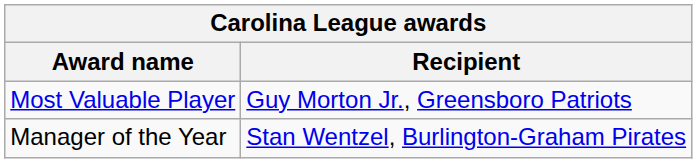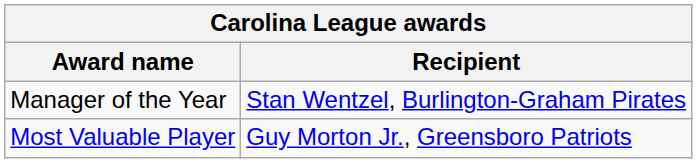rows swapped: Most Valuable Player <-> Manager of the Year
